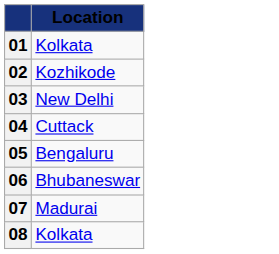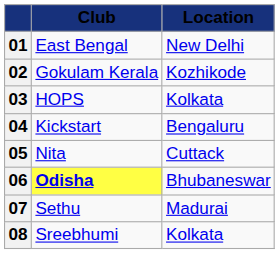+ column: Club | East Bengal | Gokulam Kerala | HOPS | Kickstart | Nita | Odisha | Sethu | Sreebhumi
01 | Location: Kolkata -> New Delhi
03 | Location: New Delhi -> Kolkata
04 | Location: Cuttack -> Bengaluru
05 | Location: Bengaluru -> Cuttack
